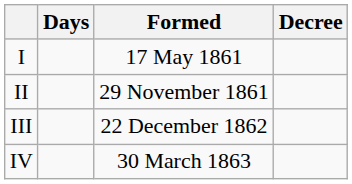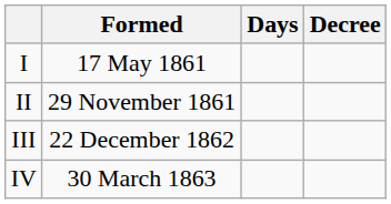columns swapped: Formed <-> Days
